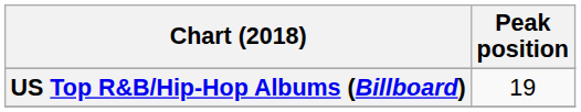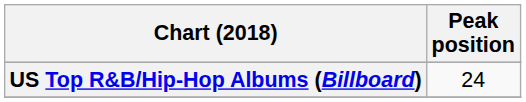US Top R&B/Hip-Hop Albums (Billboard) | Peak position: 19 -> 24
